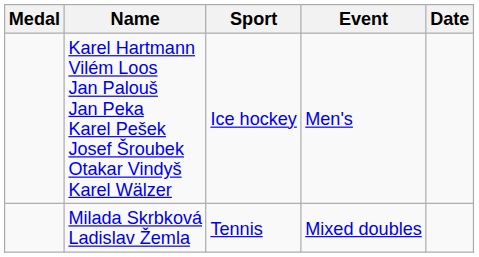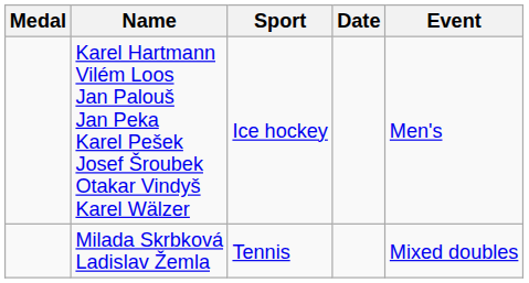columns swapped: Event <-> Date
